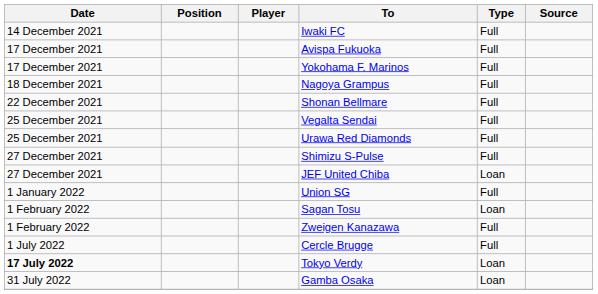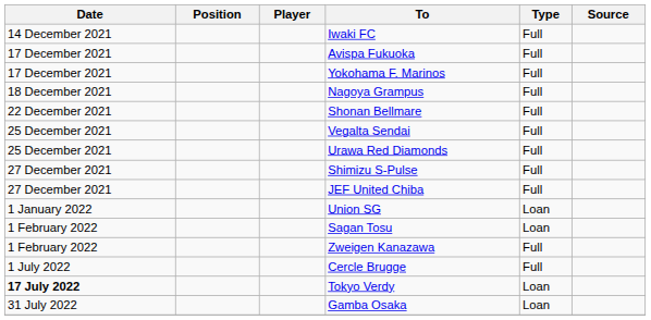JEF United Chiba | Type: Loan -> Full
Union SG | Type: Full -> Loan
